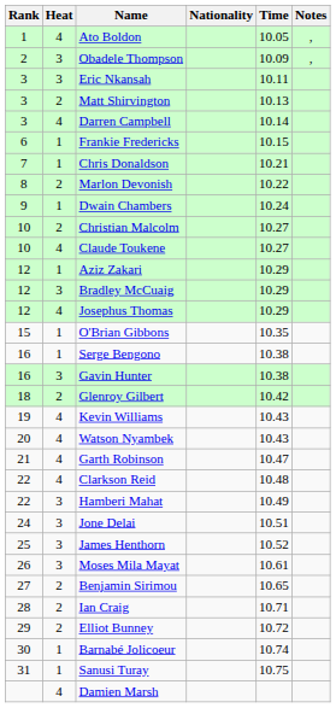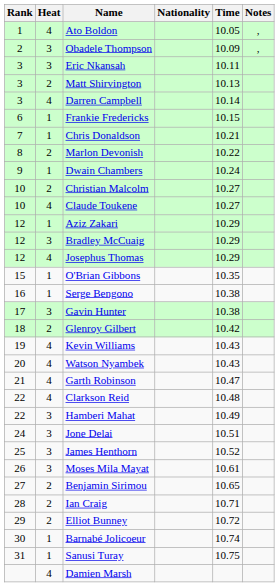Gavin Hunter | Rank: 16 -> 17
